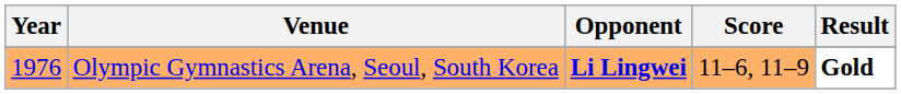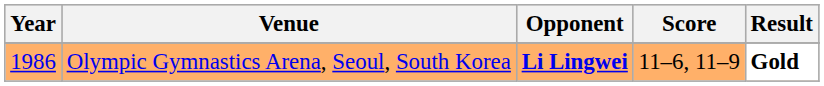Olympic Gymnastics Arena, Seoul, South Korea | Year: 1976 -> 1986
